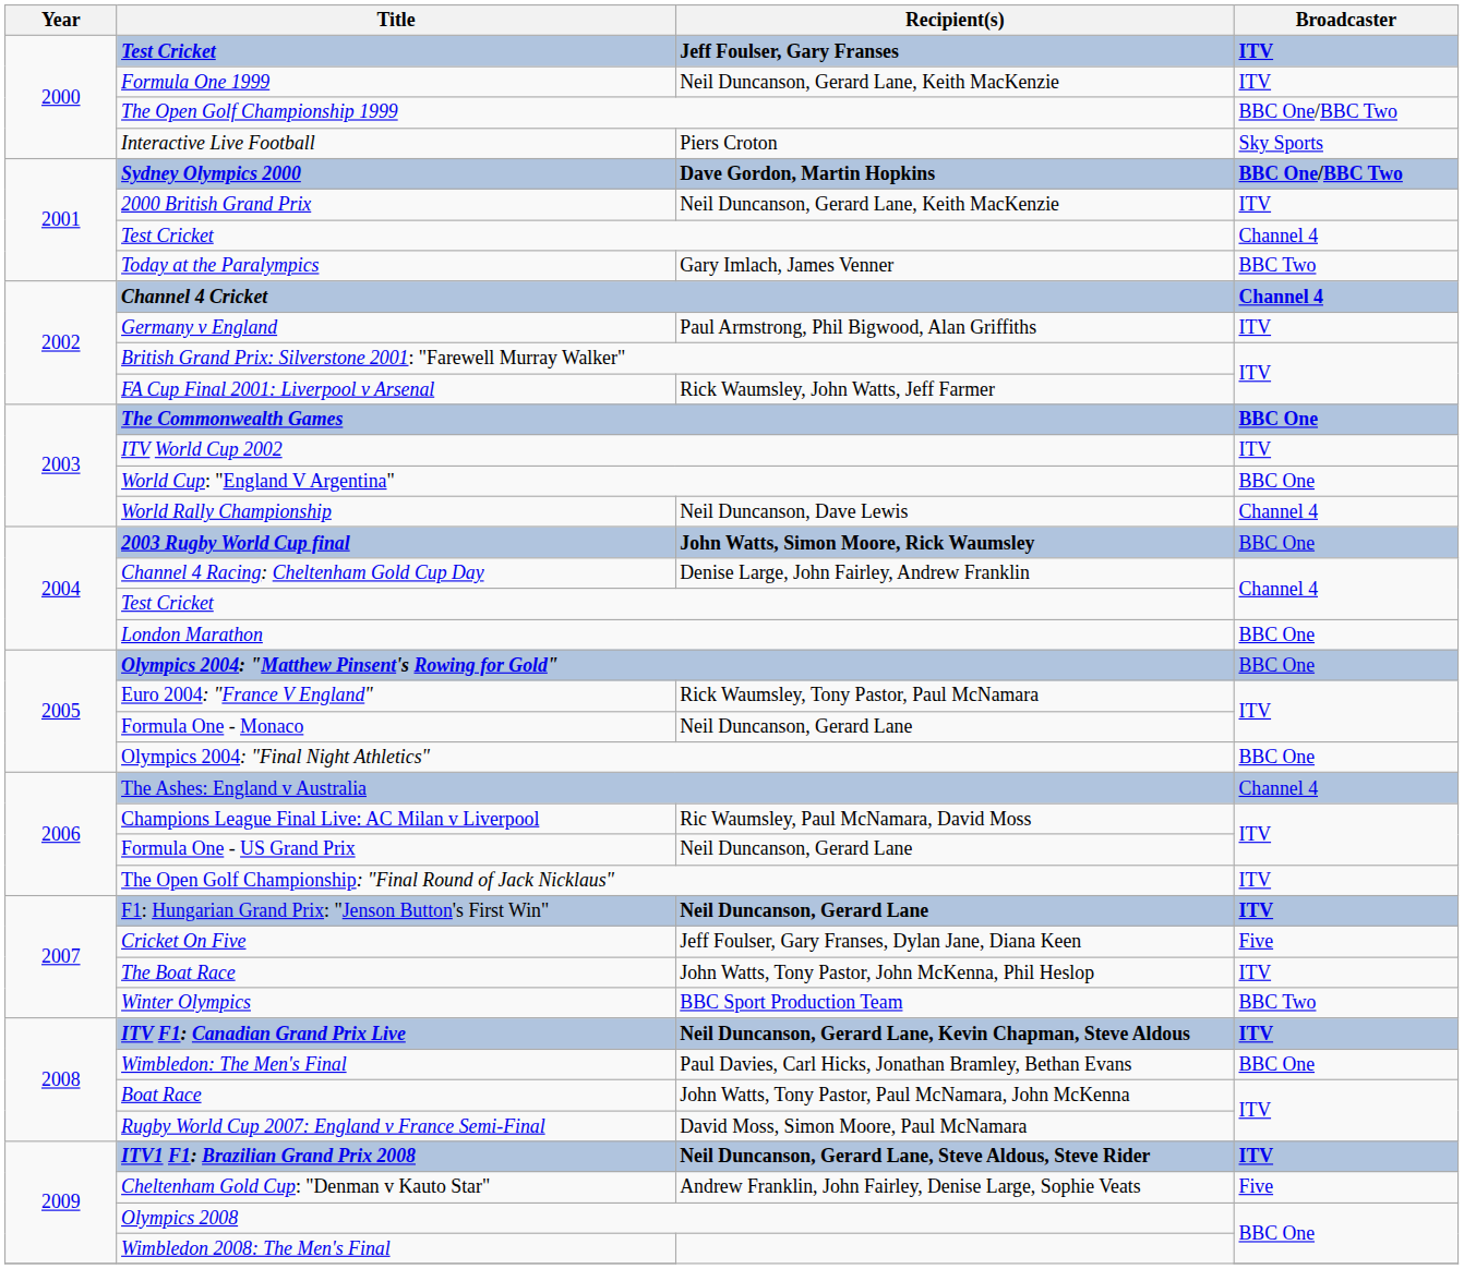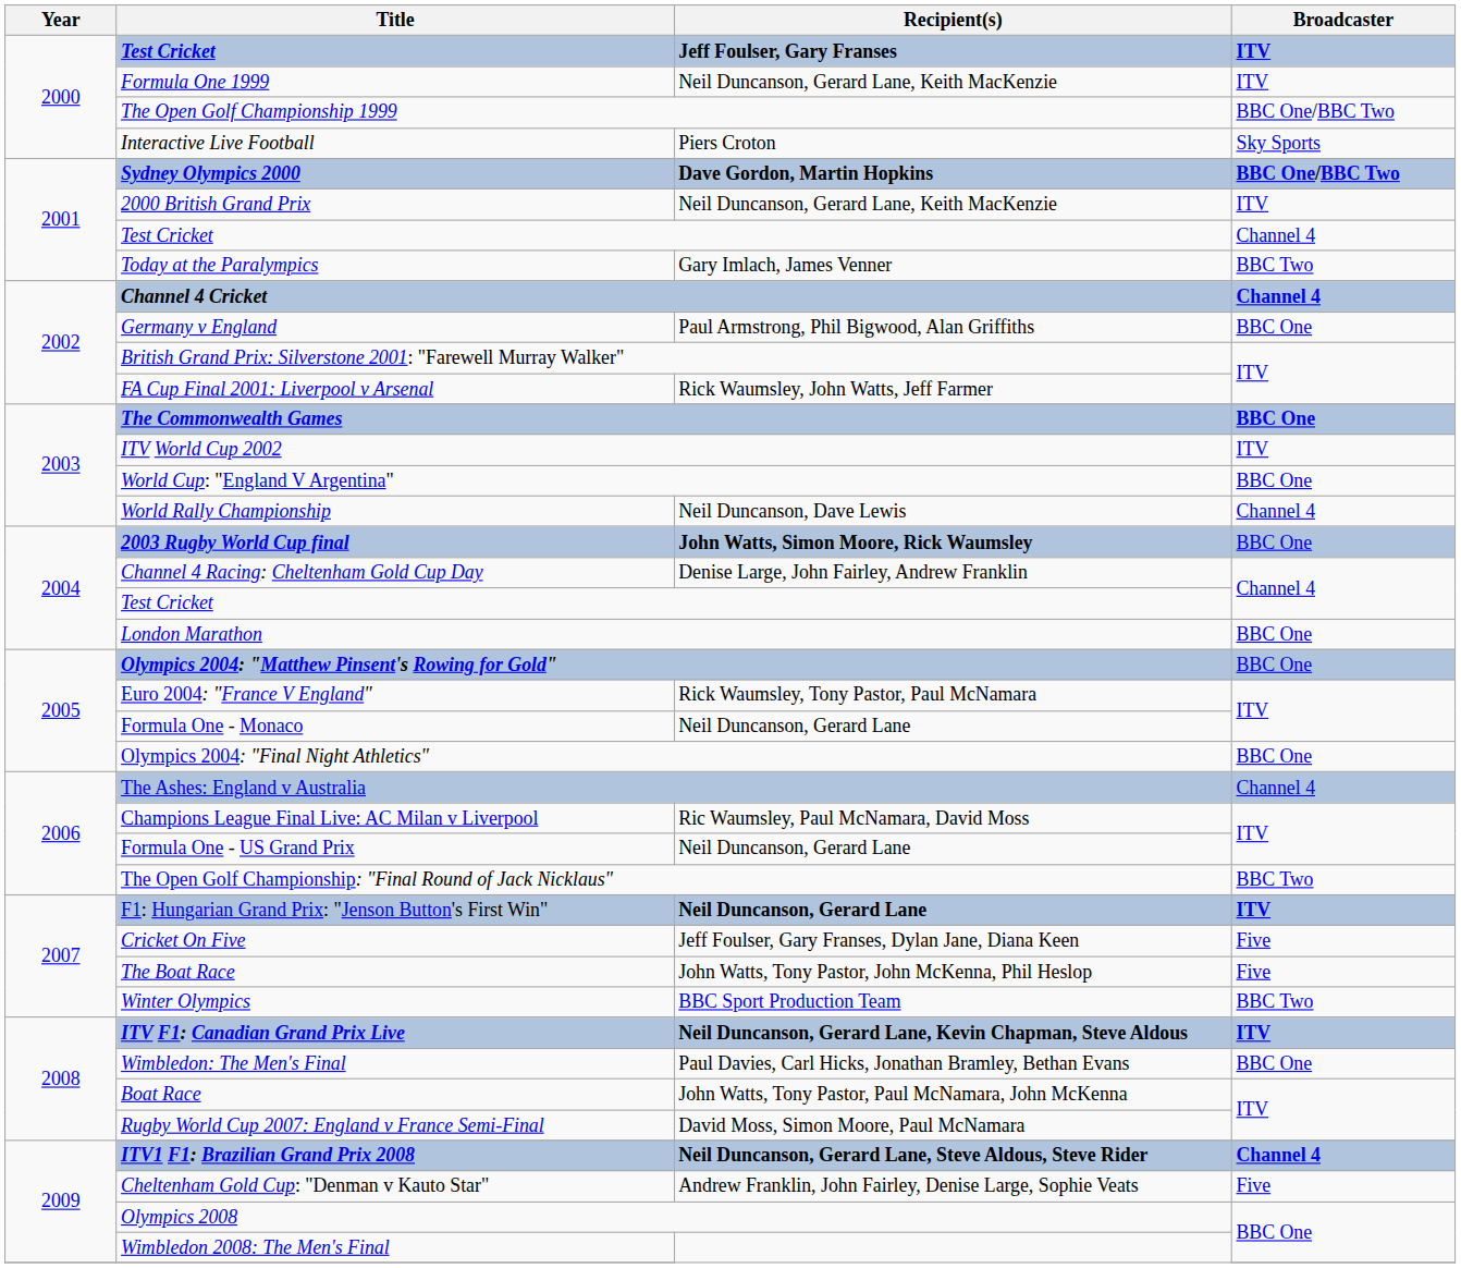Germany v England | Broadcaster: ITV -> BBC One
The Open Golf Championship: "Final Round of Jack Nicklaus" | Broadcaster: ITV -> BBC Two
The Boat Race | Broadcaster: ITV -> Five
ITV1 F1: Brazilian Grand Prix 2008 | Broadcaster: ITV -> Channel 4
